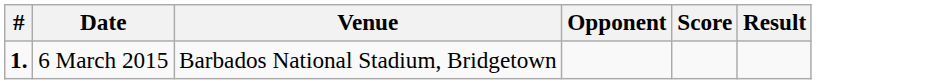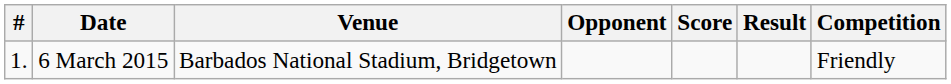+ column: Competition | Friendly
6 March 2015 | #: bold -> normal
